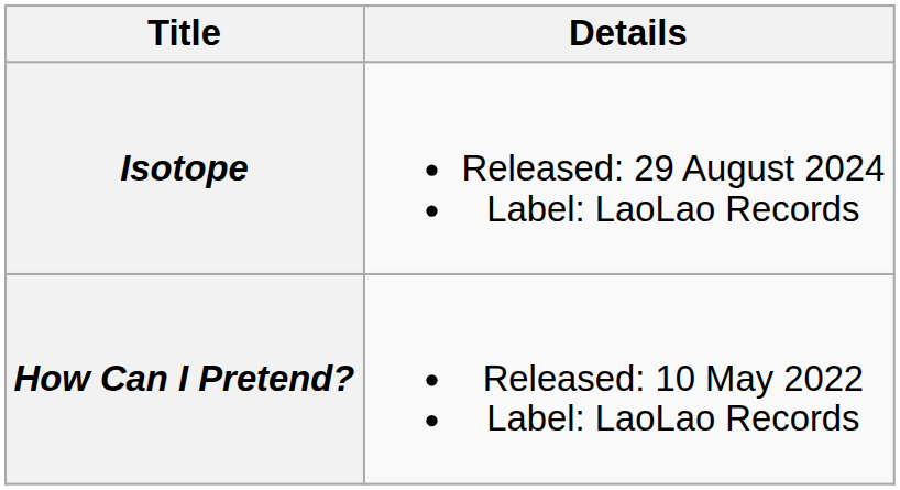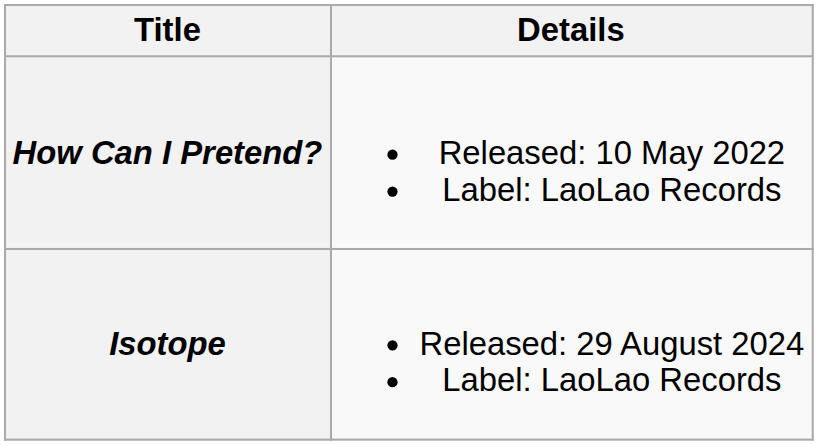rows swapped: How Can I Pretend? <-> Isotope
